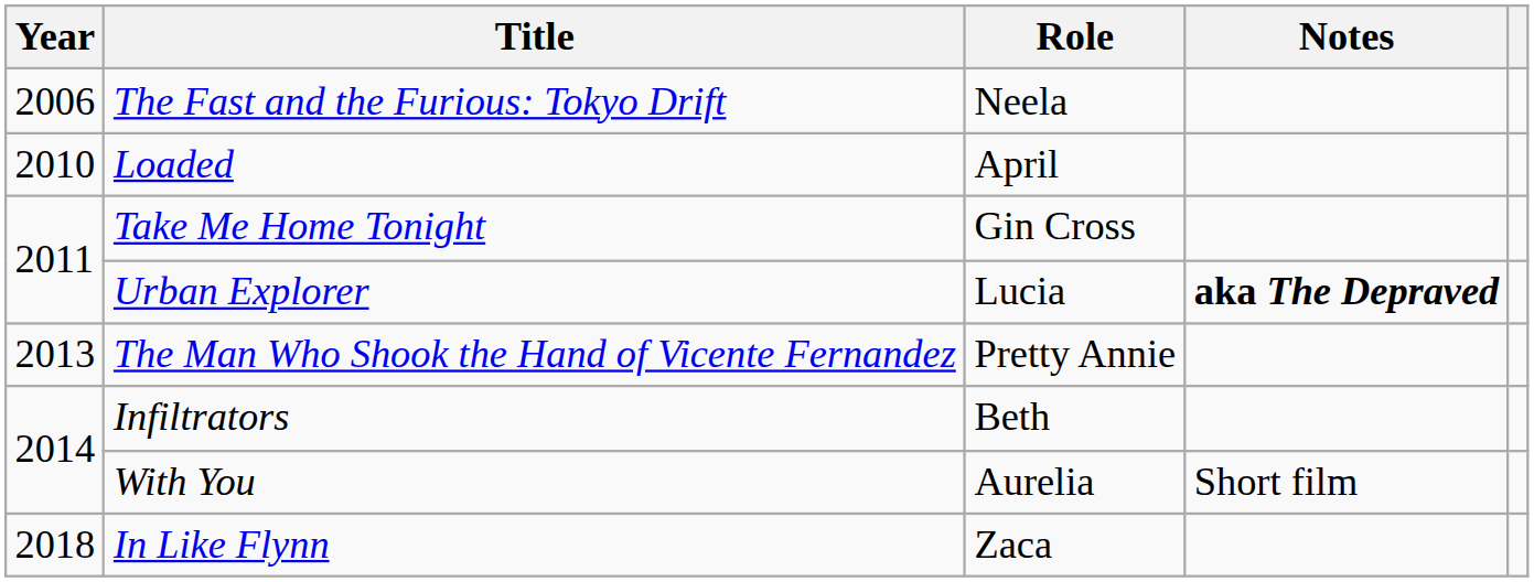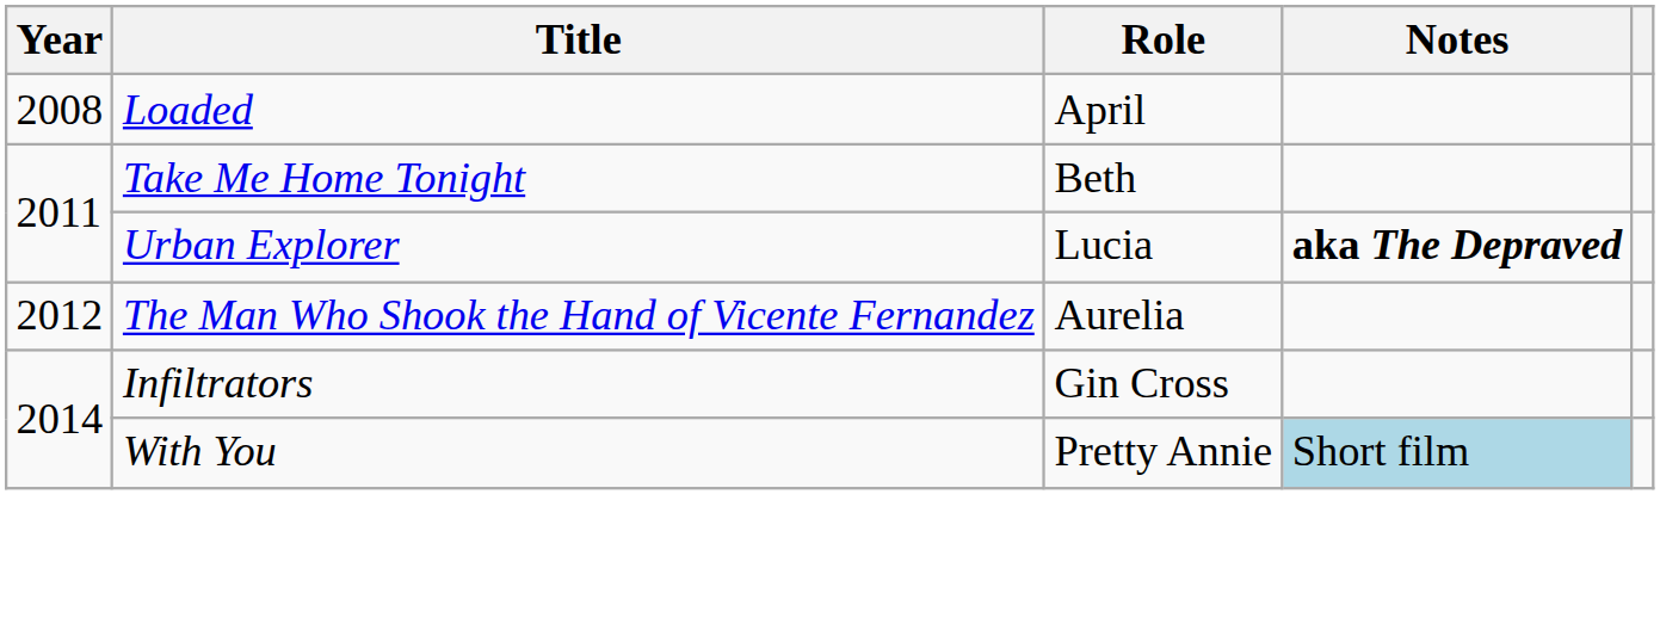- row: 2006 | The Fast and the Furious: Tokyo Drift | Neela
Loaded | Year: 2010 -> 2008
Take Me Home Tonight | Role: Gin Cross -> Beth
The Man Who Shook the Hand of Vicente Fernandez | Year: 2013 -> 2012
The Man Who Shook the Hand of Vicente Fernandez | Role: Pretty Annie -> Aurelia
Infiltrators | Role: Beth -> Gin Cross
With You | Role: Aurelia -> Pretty Annie
With You | Notes: no background -> lightblue background
- row: 2018 | In Like Flynn | Zaca
